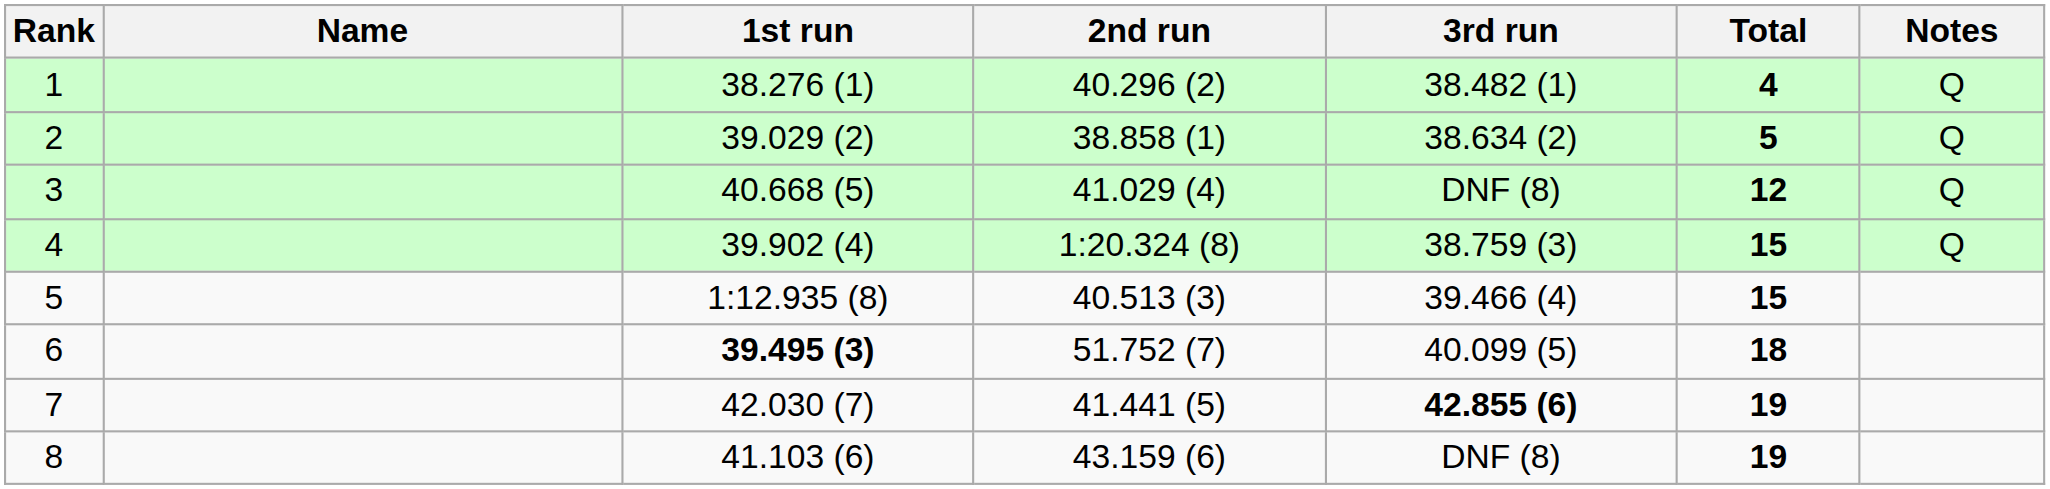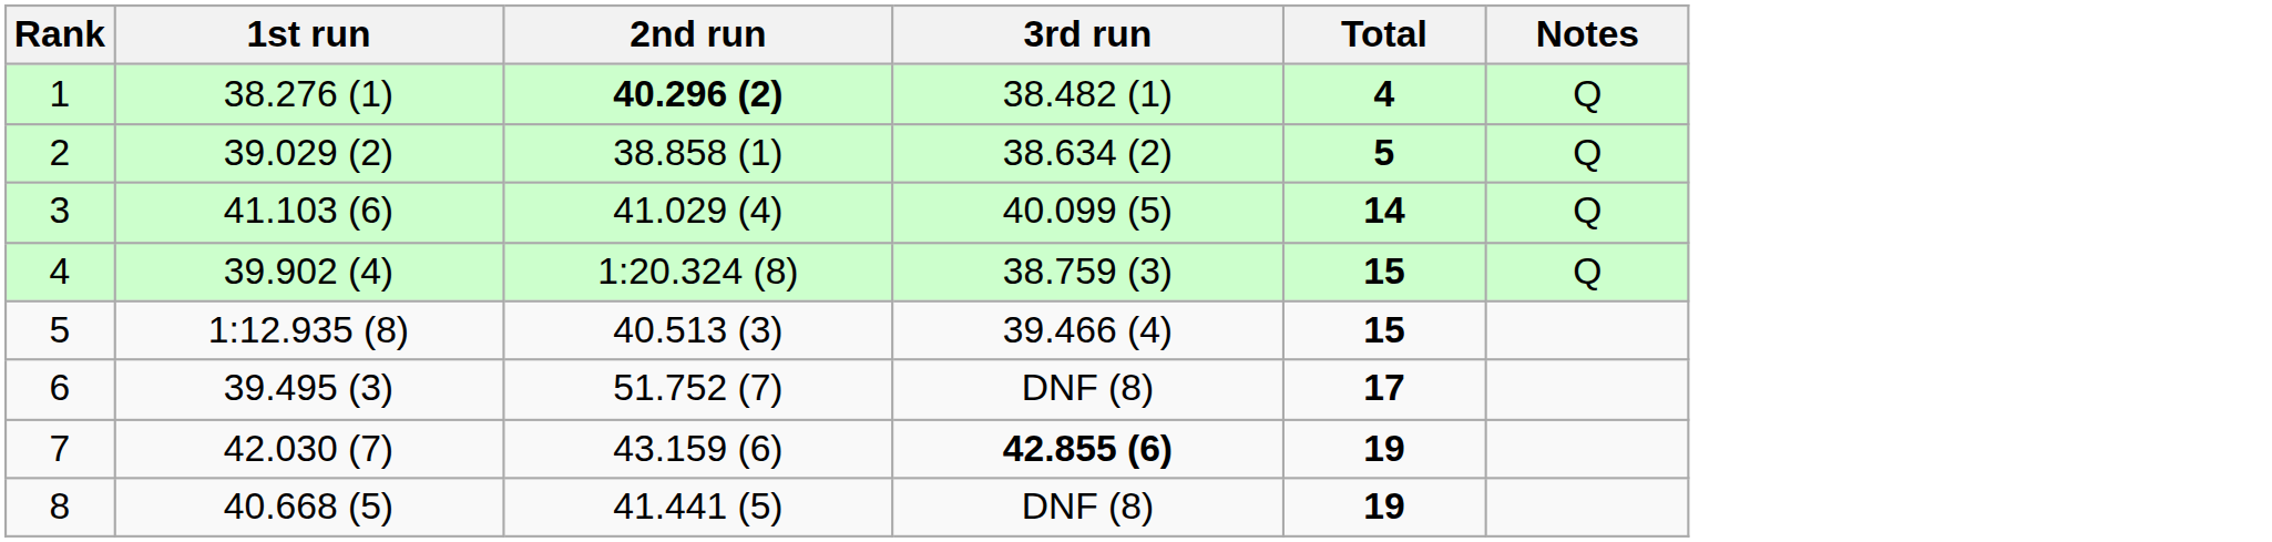- column: Name
1 | 2nd run: normal -> bold
3 | 1st run: 40.668 (5) -> 41.103 (6)
3 | 3rd run: DNF (8) -> 40.099 (5)
3 | Total: 12 -> 14
6 | 1st run: bold -> normal
6 | 3rd run: 40.099 (5) -> DNF (8)
6 | Total: 18 -> 17
7 | 2nd run: 41.441 (5) -> 43.159 (6)
8 | 1st run: 41.103 (6) -> 40.668 (5)
8 | 2nd run: 43.159 (6) -> 41.441 (5)
